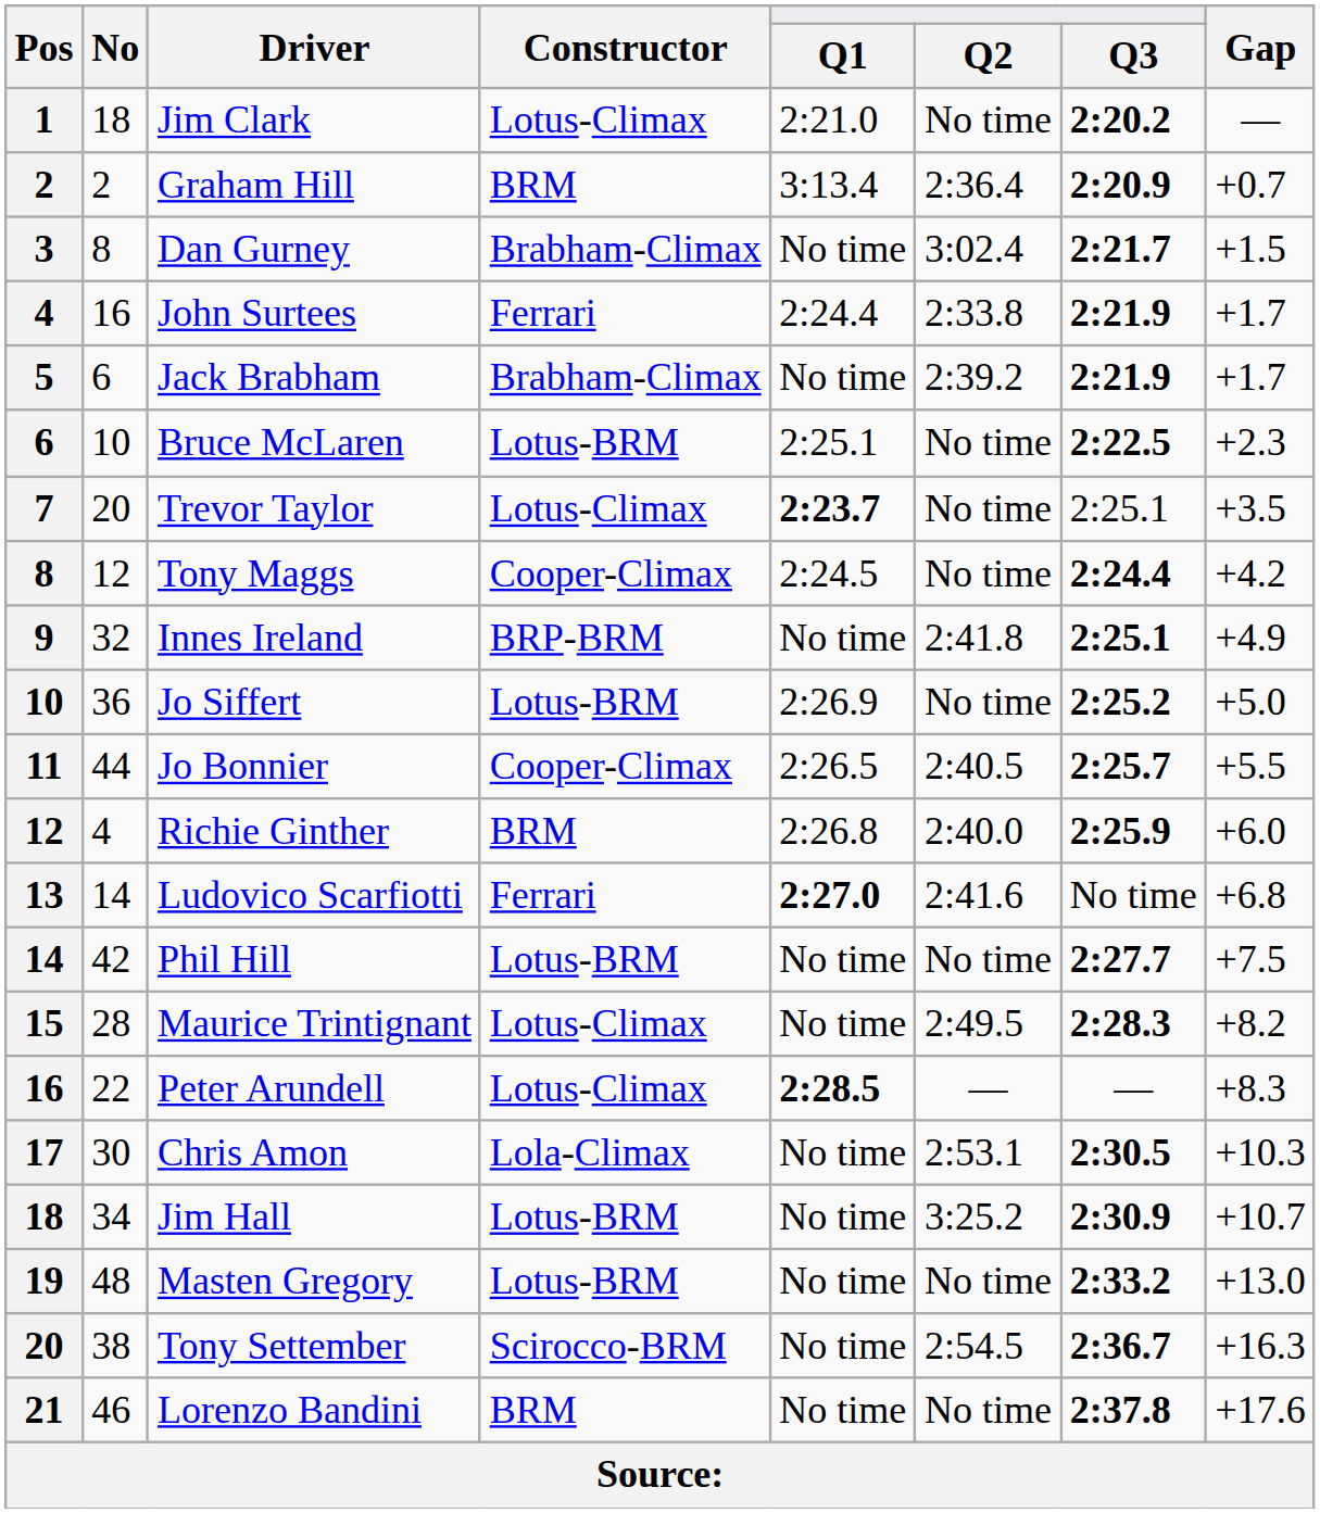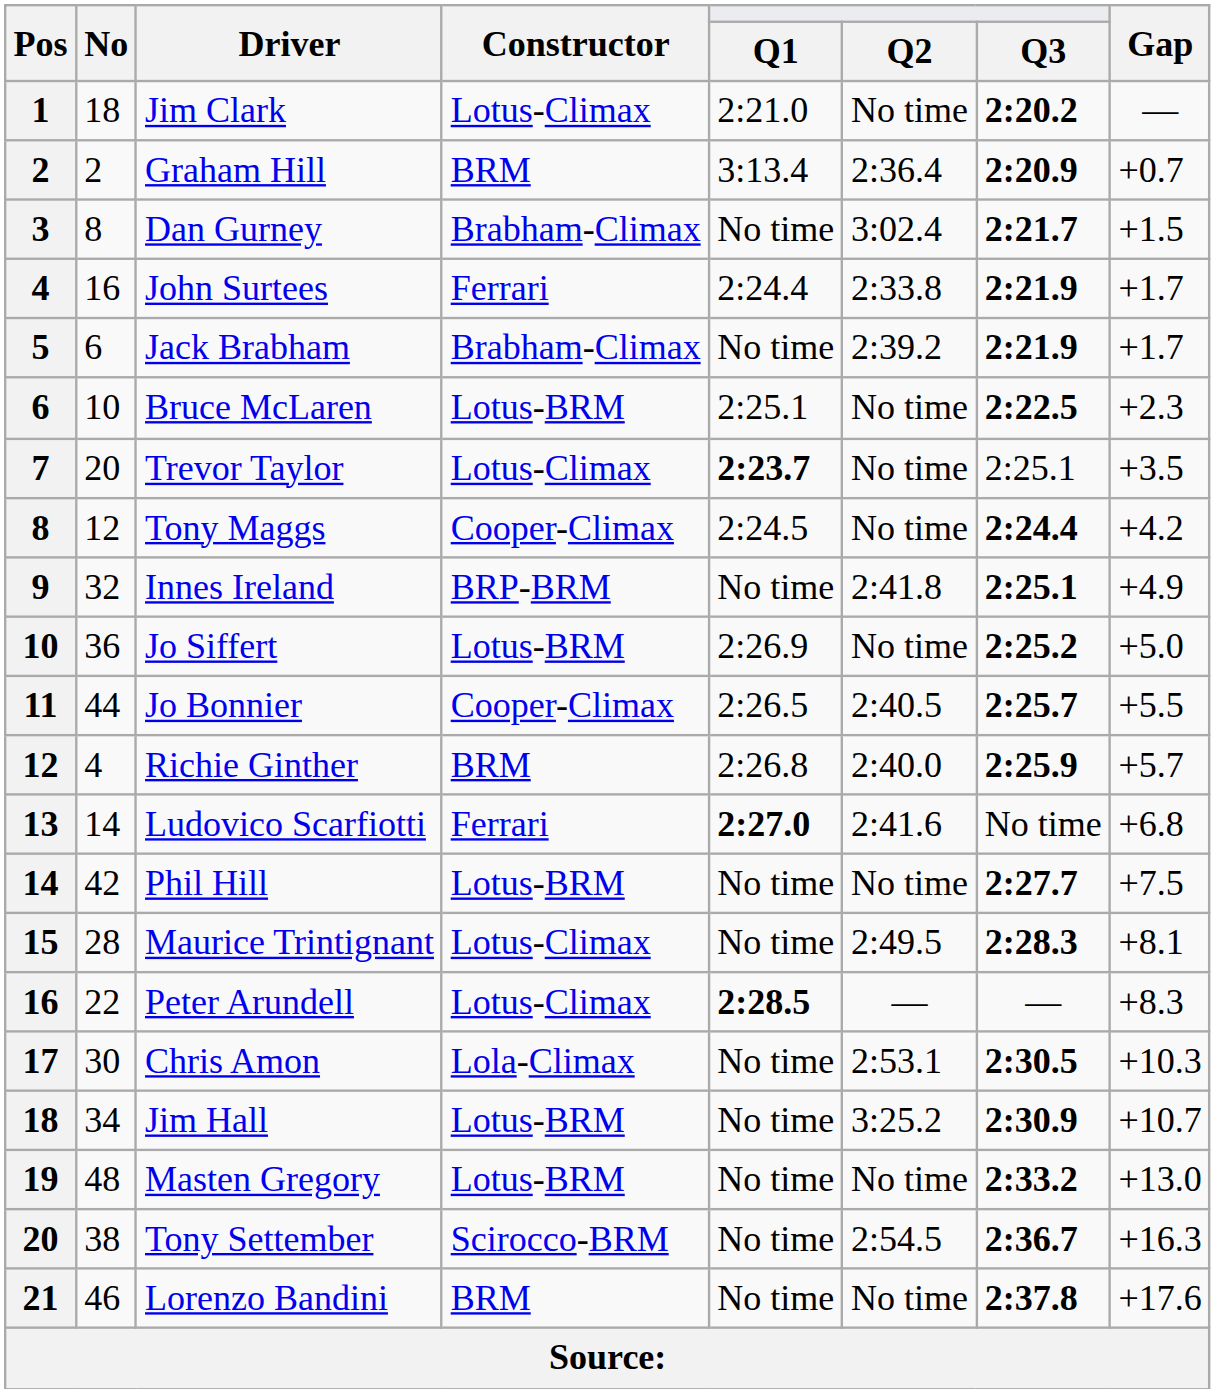Richie Ginther | Gap: +6.0 -> +5.7
Maurice Trintignant | Gap: +8.2 -> +8.1
